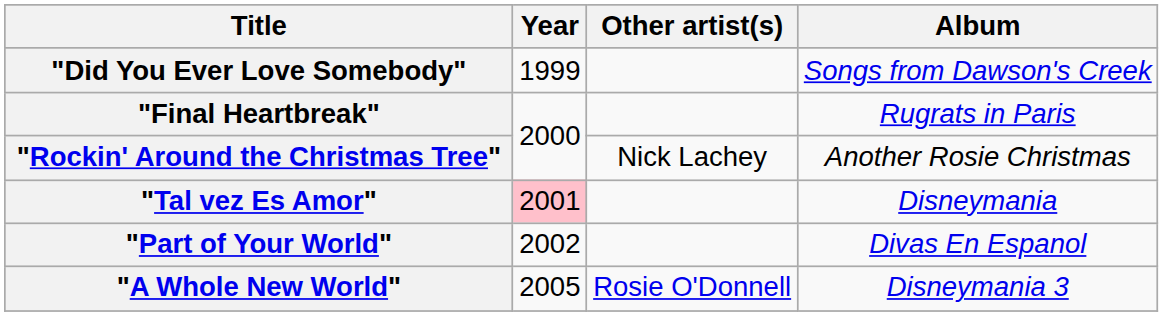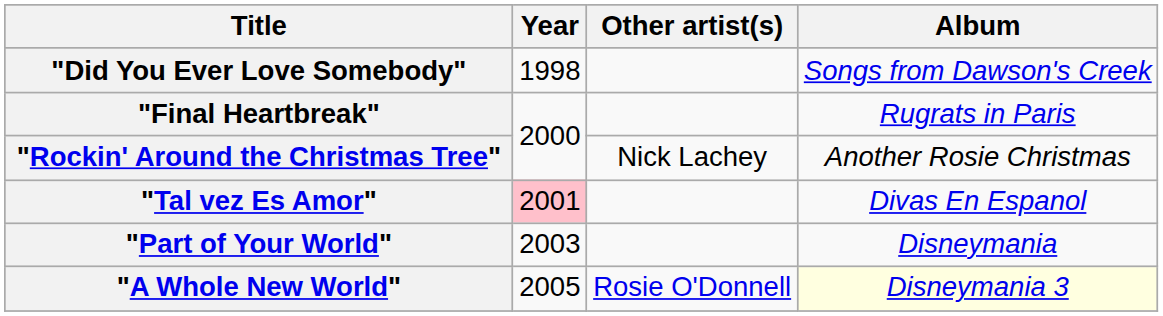"Did You Ever Love Somebody" | Year: 1999 -> 1998
"Tal vez Es Amor" | Album: Disneymania -> Divas En Espanol
"Part of Your World" | Year: 2002 -> 2003
"Part of Your World" | Album: Divas En Espanol -> Disneymania
"A Whole New World" | Album: no background -> lightyellow background
